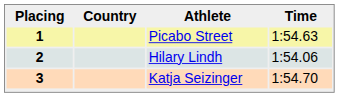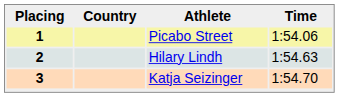1 | Time: 1:54.63 -> 1:54.06
2 | Time: 1:54.06 -> 1:54.63
